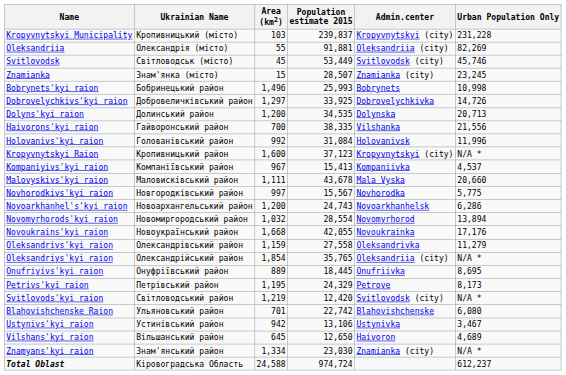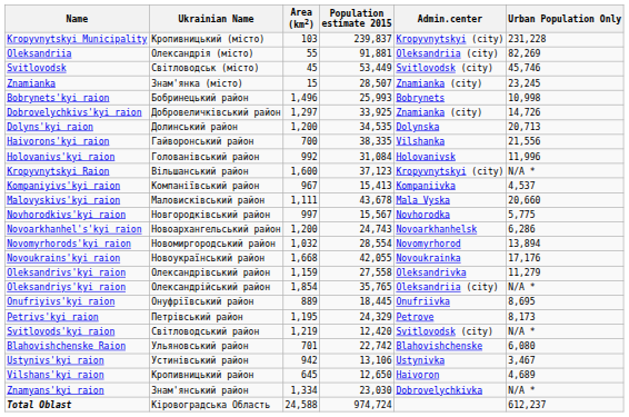Dobrovelychkivs'kyi raion | Admin.center: Dobrovelychkivka -> Znamianka (city)
Kropyvnytskyi Raion | Ukrainian Name: Кропивницький район -> Вільшанський район
Vilshans'kyi raion | Ukrainian Name: Вільшанський район -> Кропивницький район
Znamyans'kyi raion | Admin.center: Znamianka (city) -> Dobrovelychkivka
